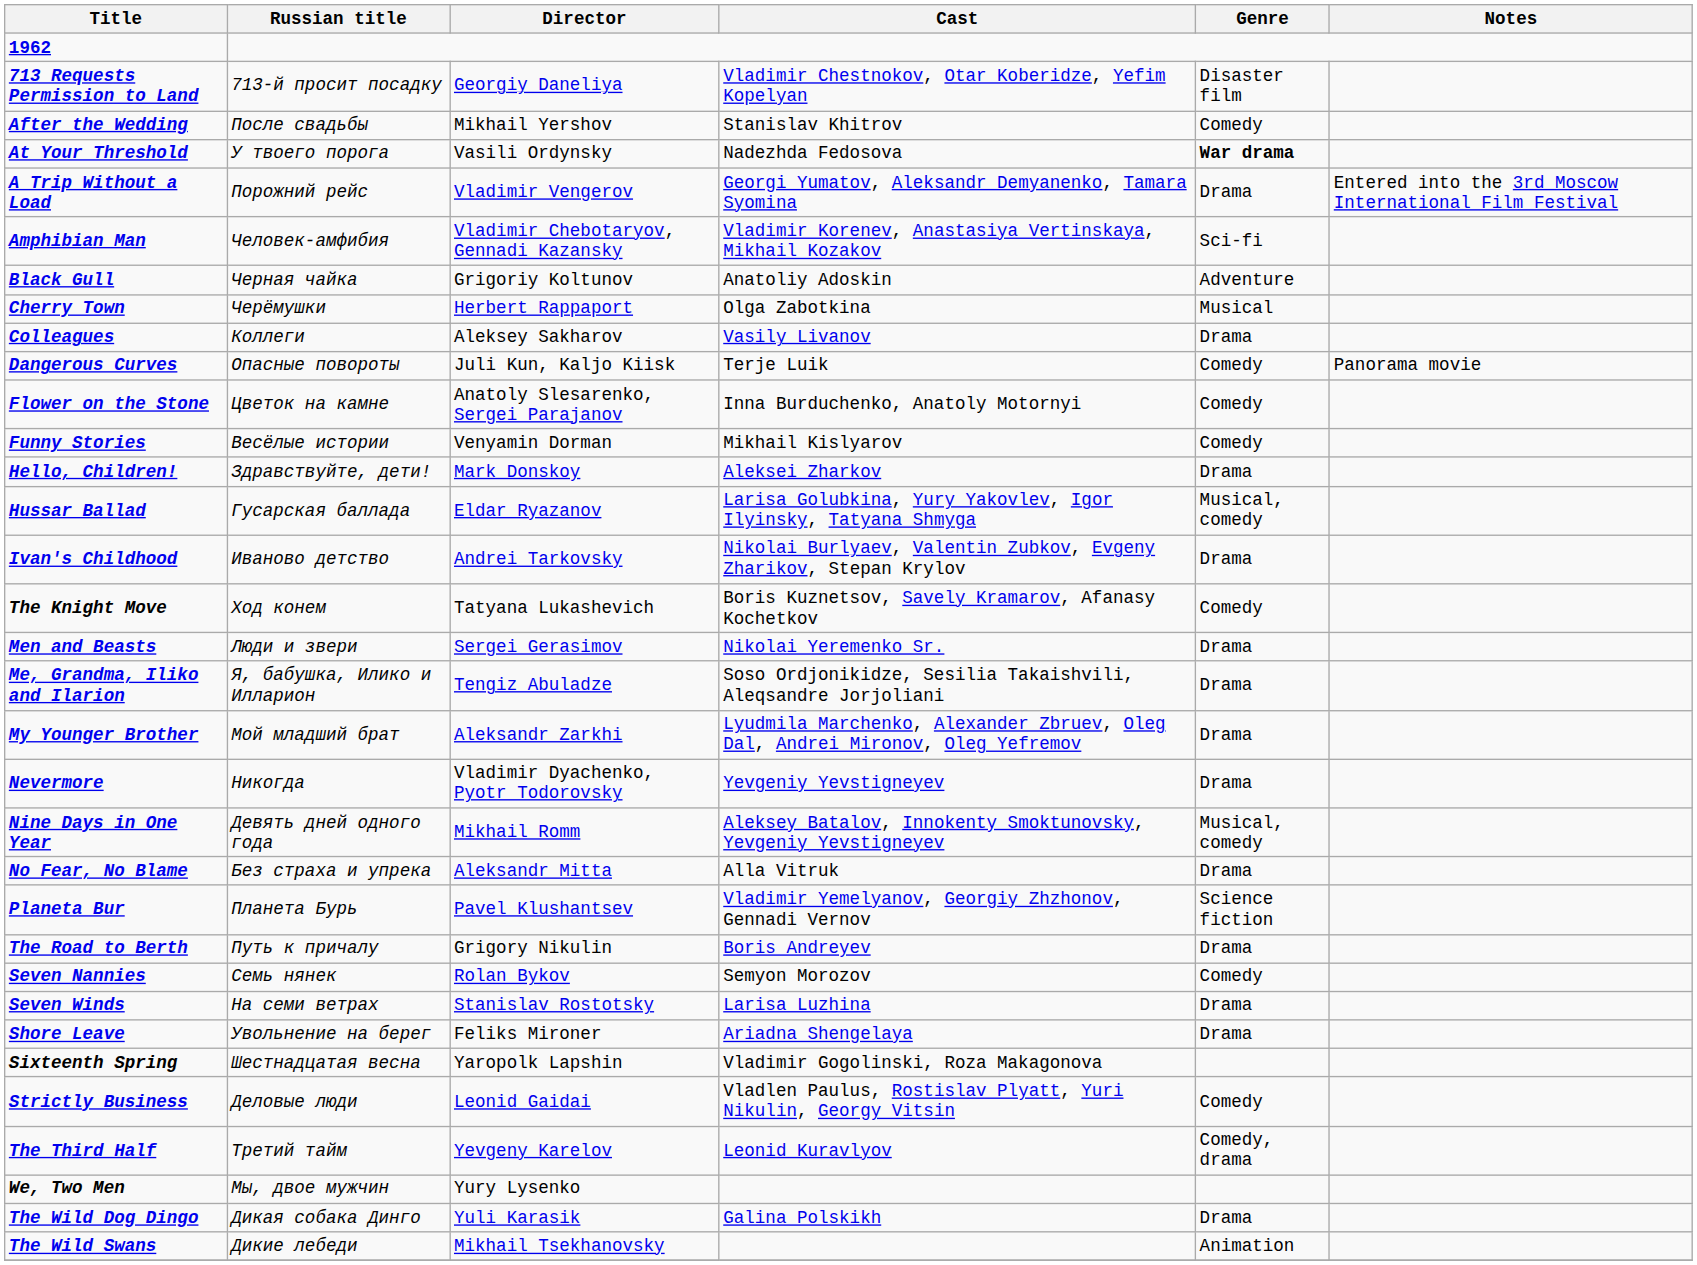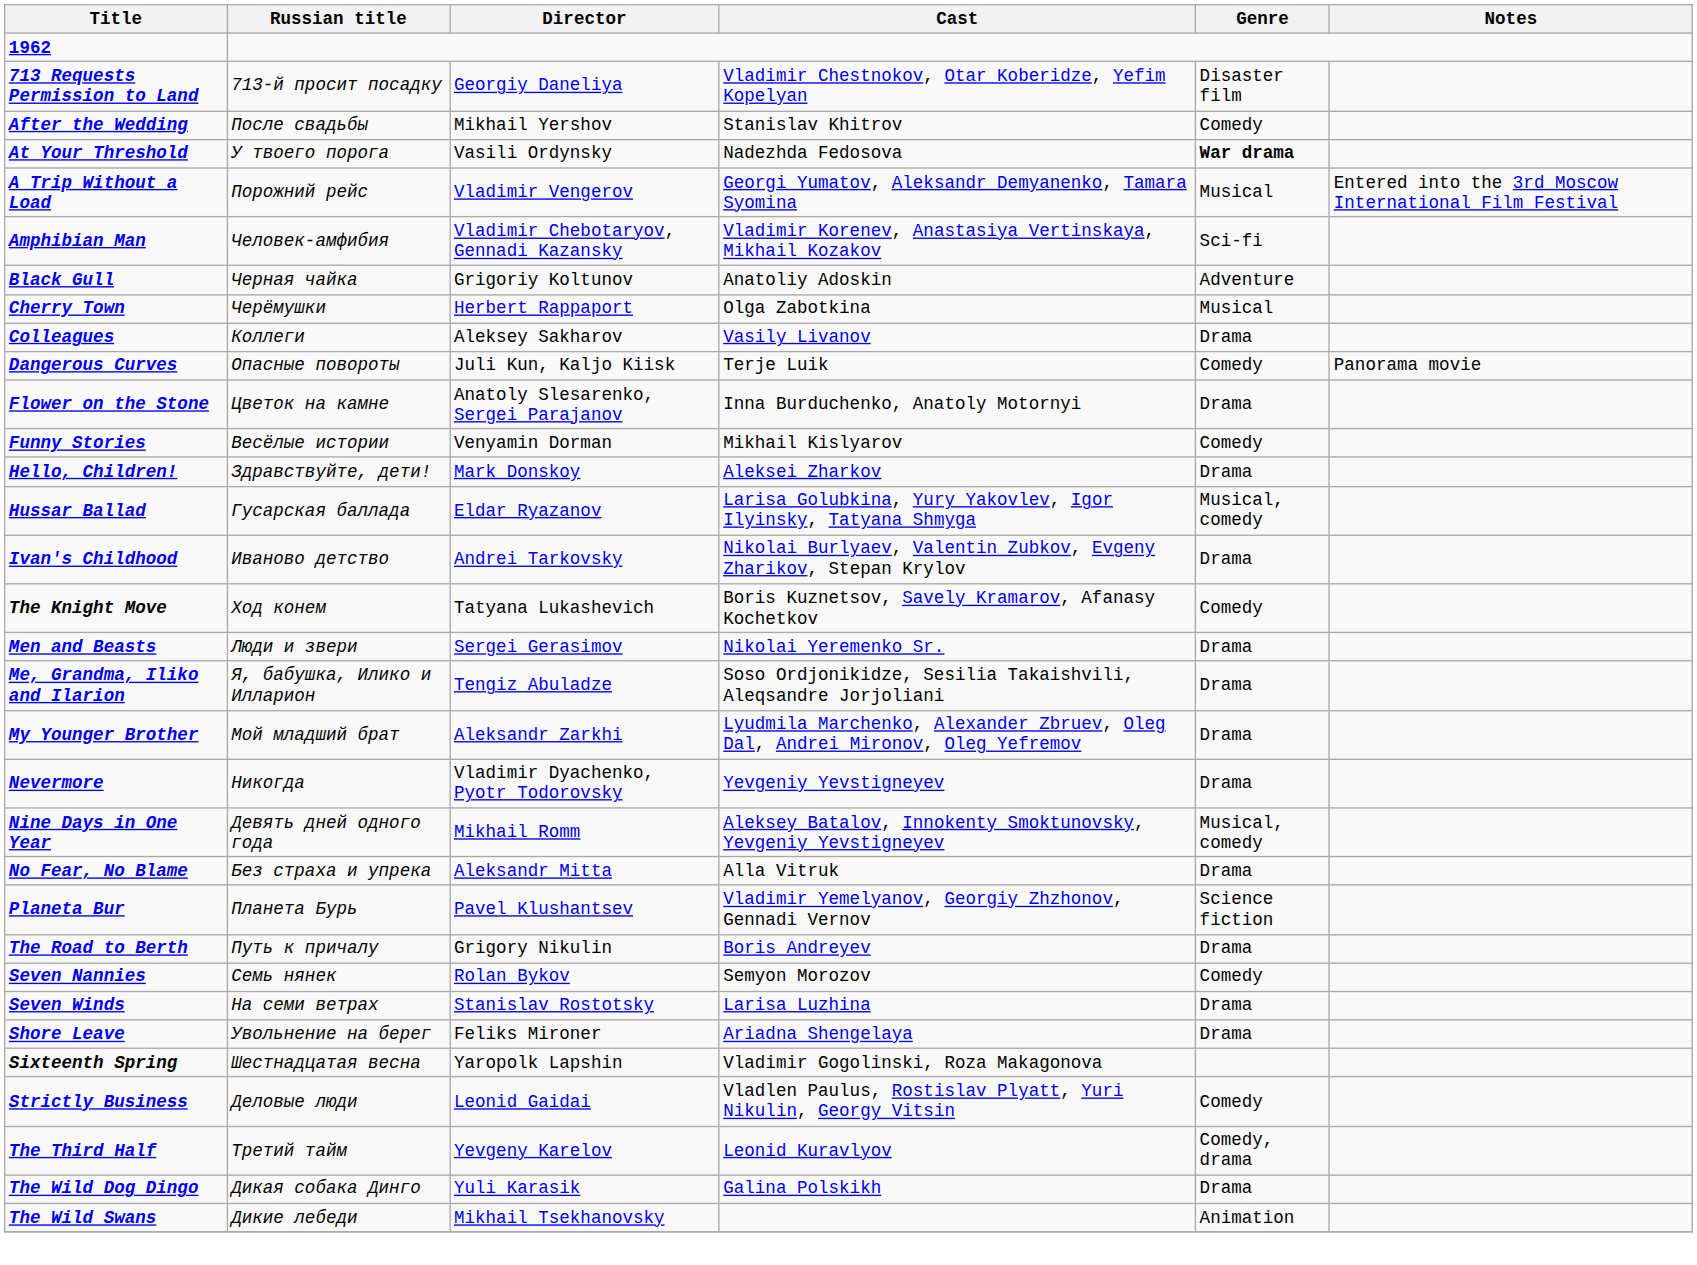A Trip Without a Load | Genre: Drama -> Musical
Flower on the Stone | Genre: Comedy -> Drama
- row: We, Two Men | Мы, двое мужчин | Yury Lysenko
